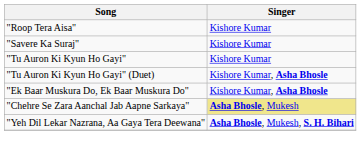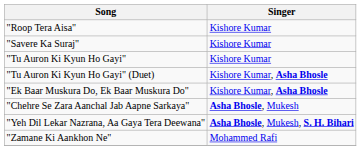"Chehre Se Zara Aanchal Jab Aapne Sarkaya" | Singer: khaki background -> no background
+ row: "Zamane Ki Aankhon Ne" | Mohammed Rafi
